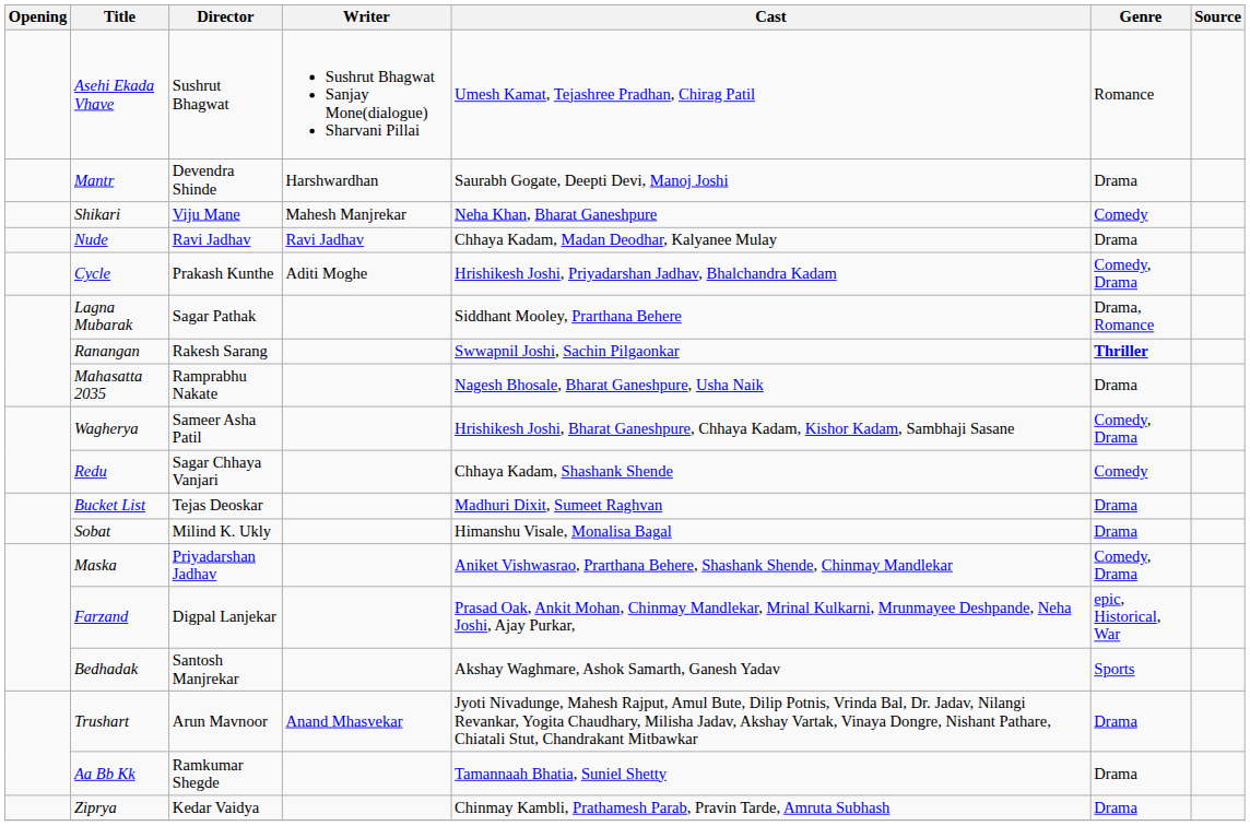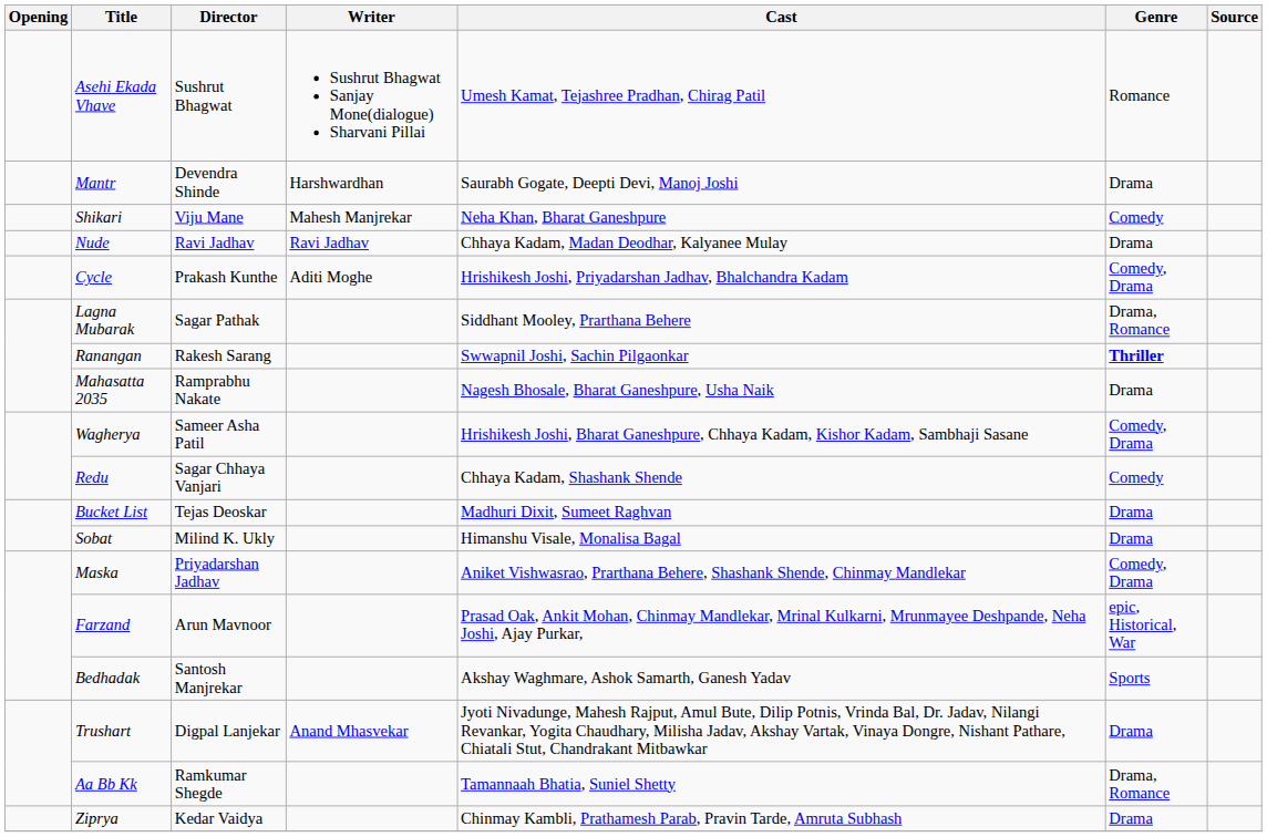Farzand | Director: Digpal Lanjekar -> Arun Mavnoor
Trushart | Director: Arun Mavnoor -> Digpal Lanjekar
Aa Bb Kk | Genre: Drama -> Drama, Romance
